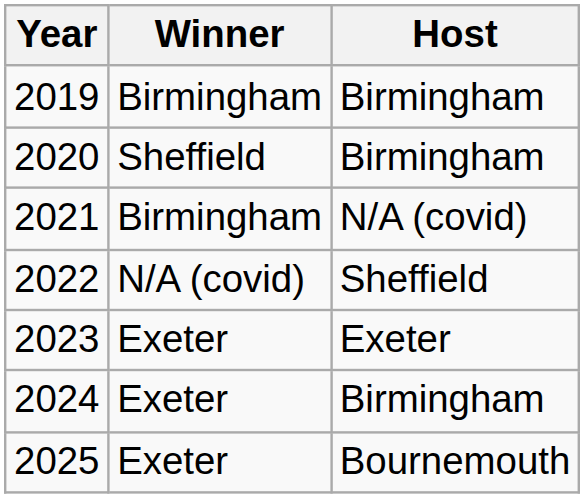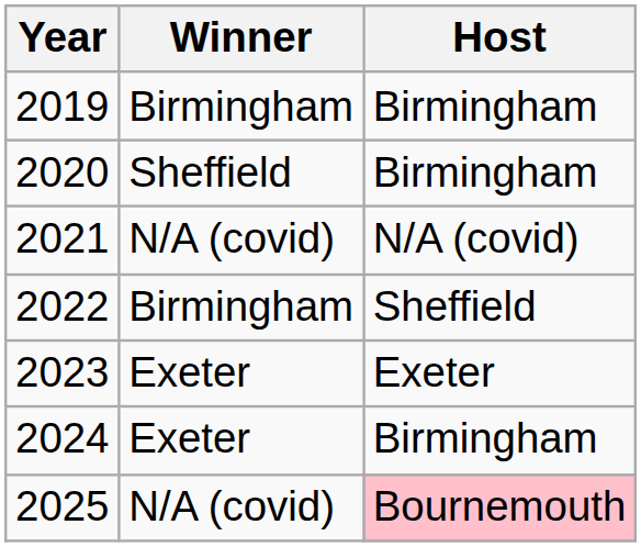2021 | Winner: Birmingham -> N/A (covid)
2022 | Winner: N/A (covid) -> Birmingham
2025 | Winner: Exeter -> N/A (covid)
2025 | Host: no background -> pink background
